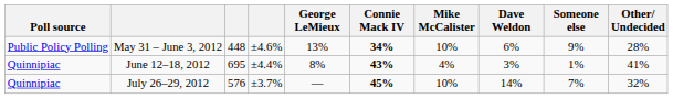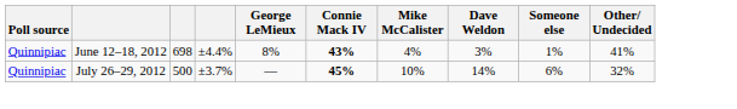- row: Public Policy Polling | May 31 – June 3, 2012 | 448 | ±4.6% | 13% | 34% | 10% | 6% | 9% | 28%
June 12–18, 2012 | column 3: 695 -> 698
July 26–29, 2012 | column 3: 576 -> 500
July 26–29, 2012 | Someone else: 7% -> 6%
